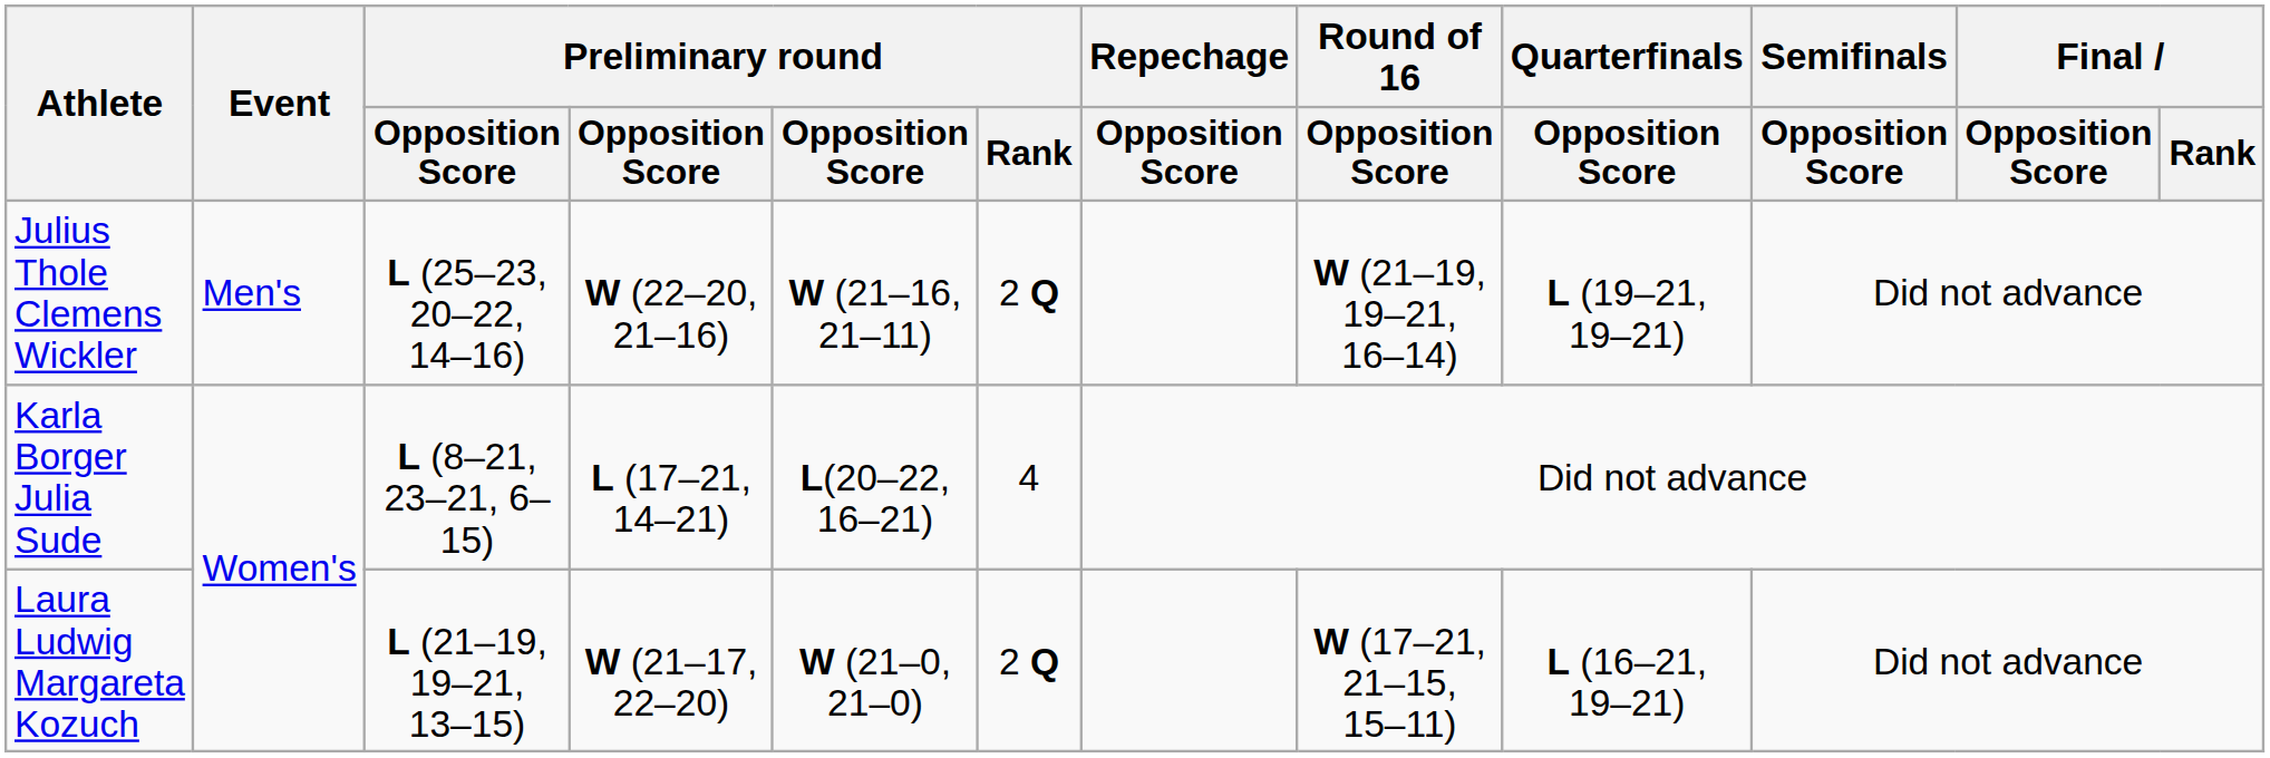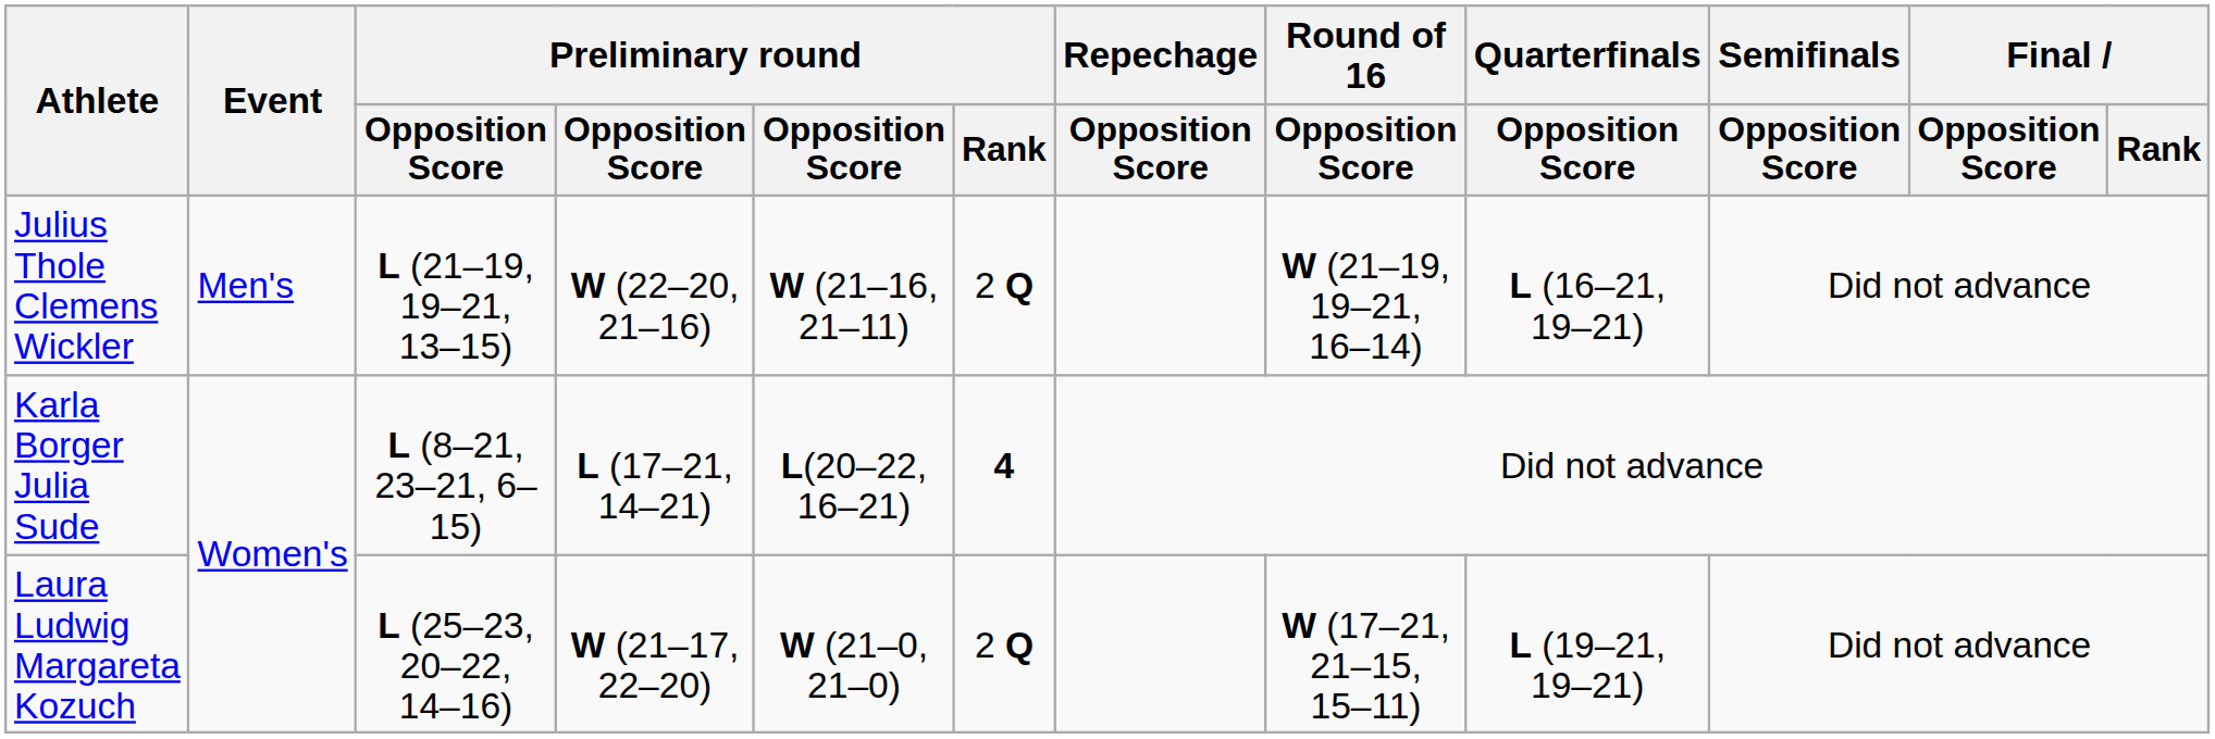Julius Thole Clemens Wickler | column 3: L (25–23, 20–22, 14–16) -> L (21–19, 19–21, 13–15)
Julius Thole Clemens Wickler | Quarterfinals / Opposition Score: L (19–21, 19–21) -> L (16–21, 19–21)
Karla Borger Julia Sude | Preliminary round / Rank: normal -> bold
Laura Ludwig Margareta Kozuch | column 3: L (21–19, 19–21, 13–15) -> L (25–23, 20–22, 14–16)
Laura Ludwig Margareta Kozuch | Quarterfinals / Opposition Score: L (16–21, 19–21) -> L (19–21, 19–21)
